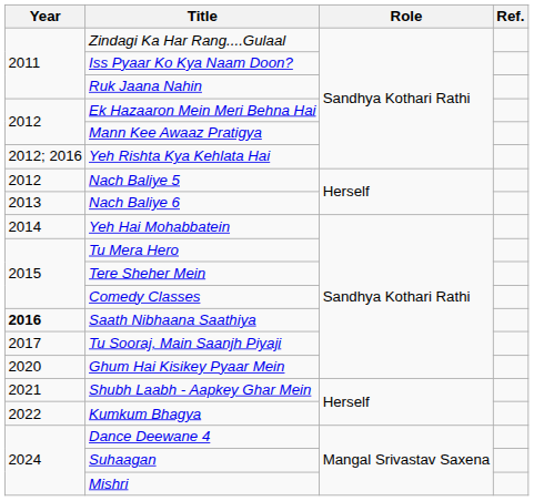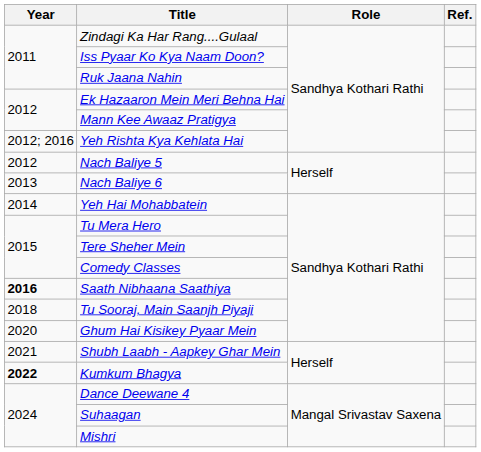Tu Sooraj, Main Saanjh Piyaji | Year: 2017 -> 2018
Kumkum Bhagya | Year: normal -> bold
